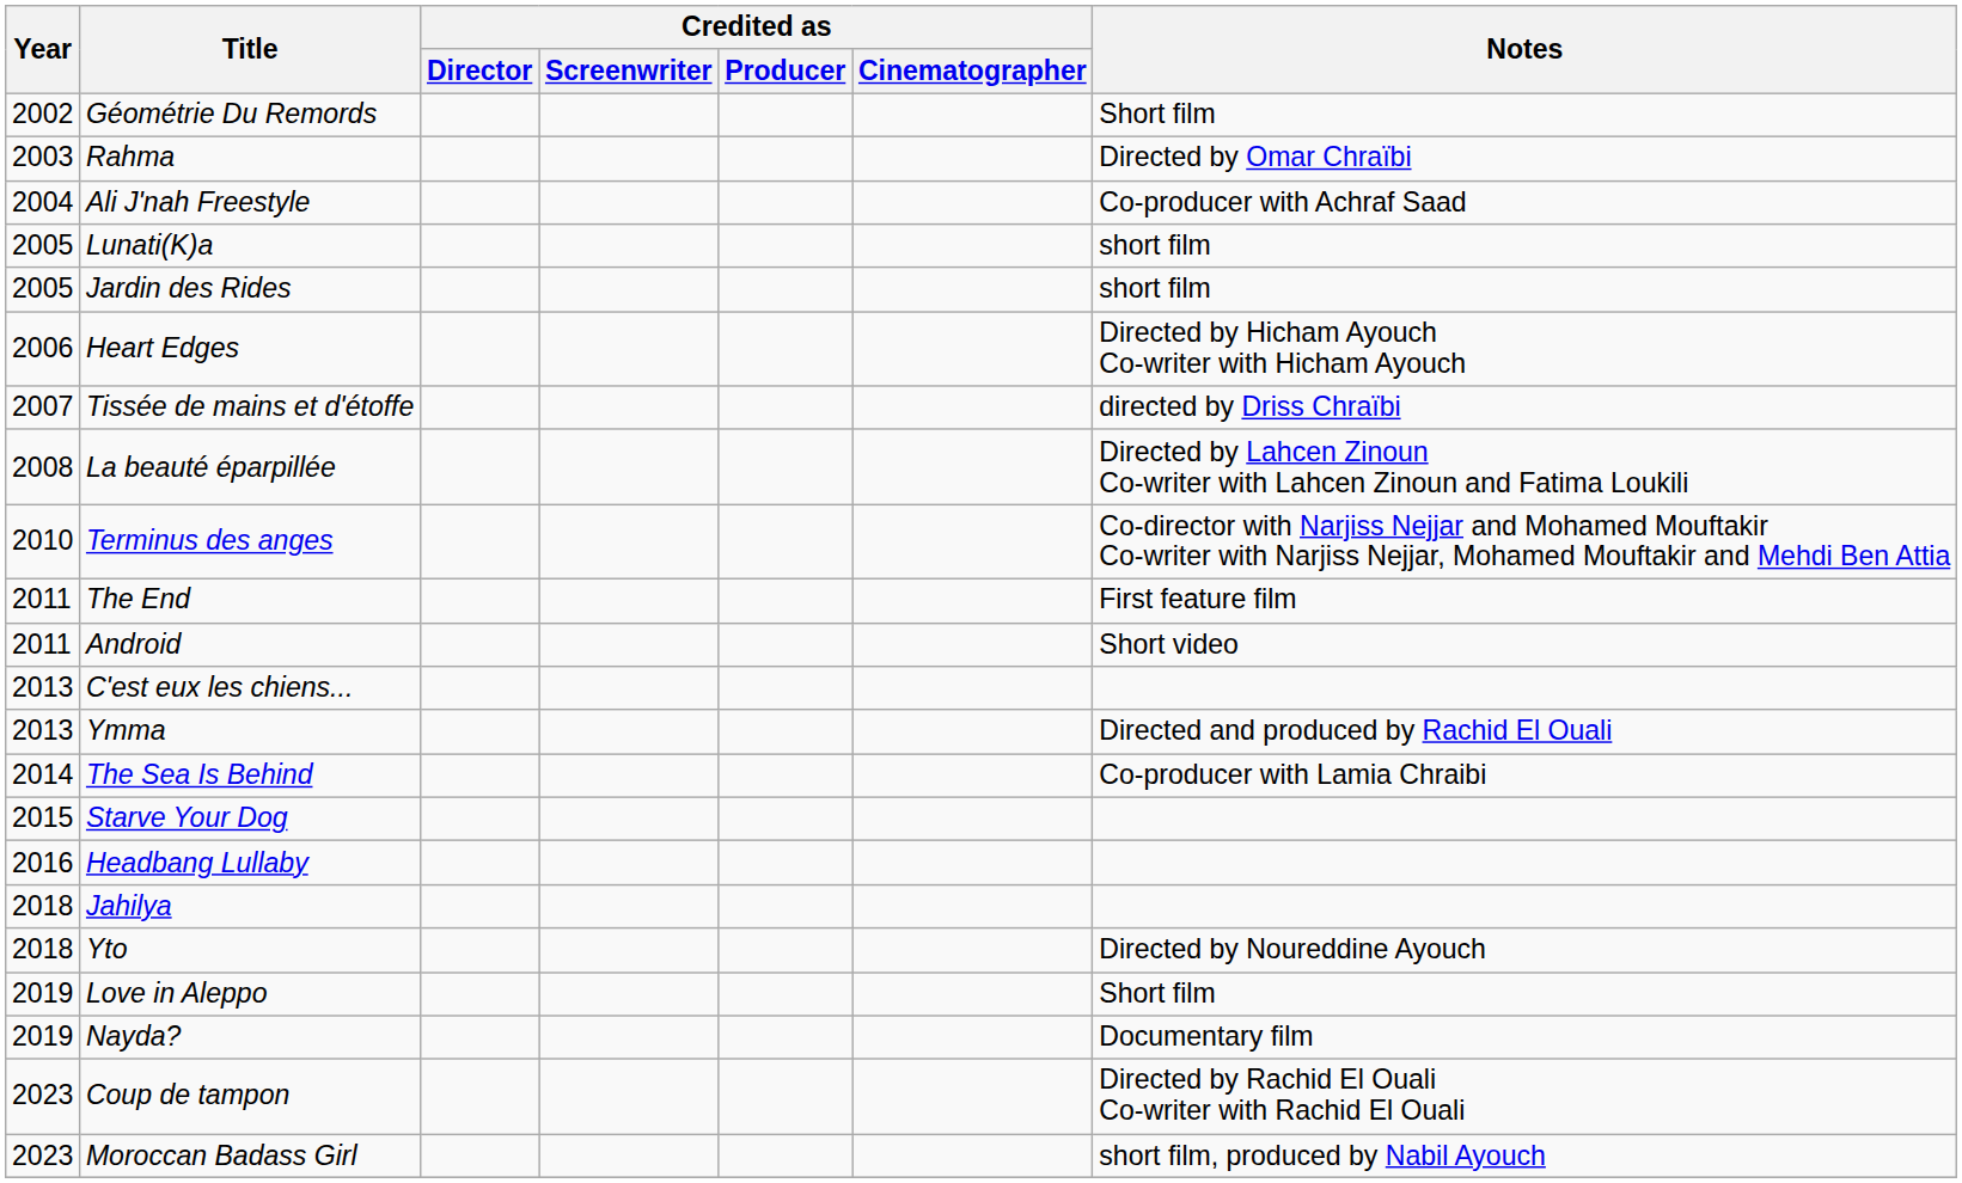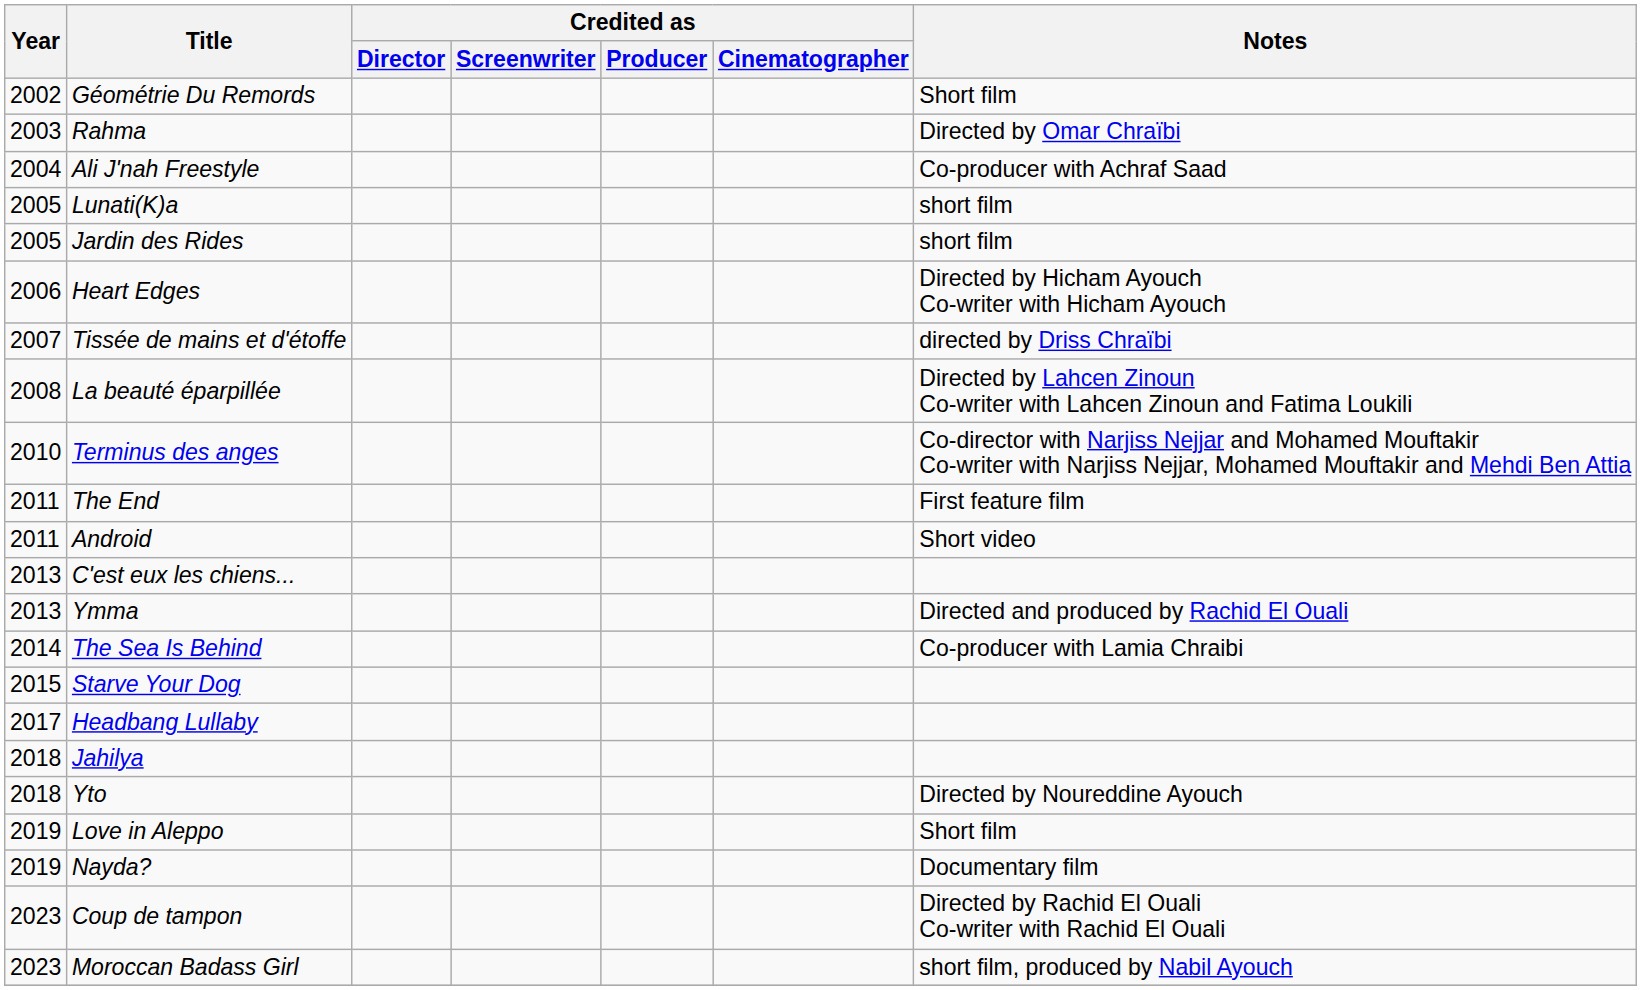Headbang Lullaby | Year: 2016 -> 2017
